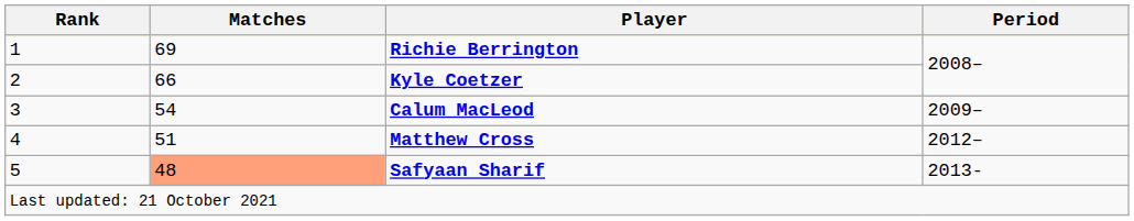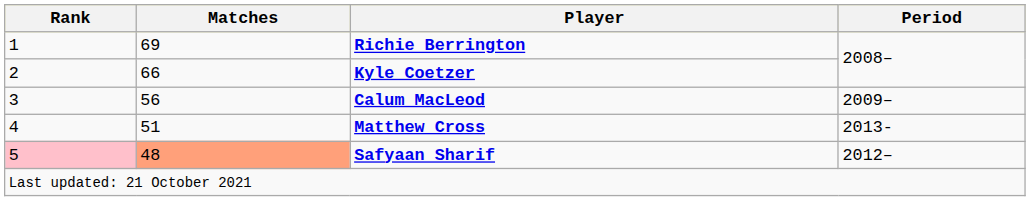Calum MacLeod | Matches: 54 -> 56
Matthew Cross | Period: 2012– -> 2013-
Safyaan Sharif | Rank: no background -> pink background
Safyaan Sharif | Period: 2013- -> 2012–
